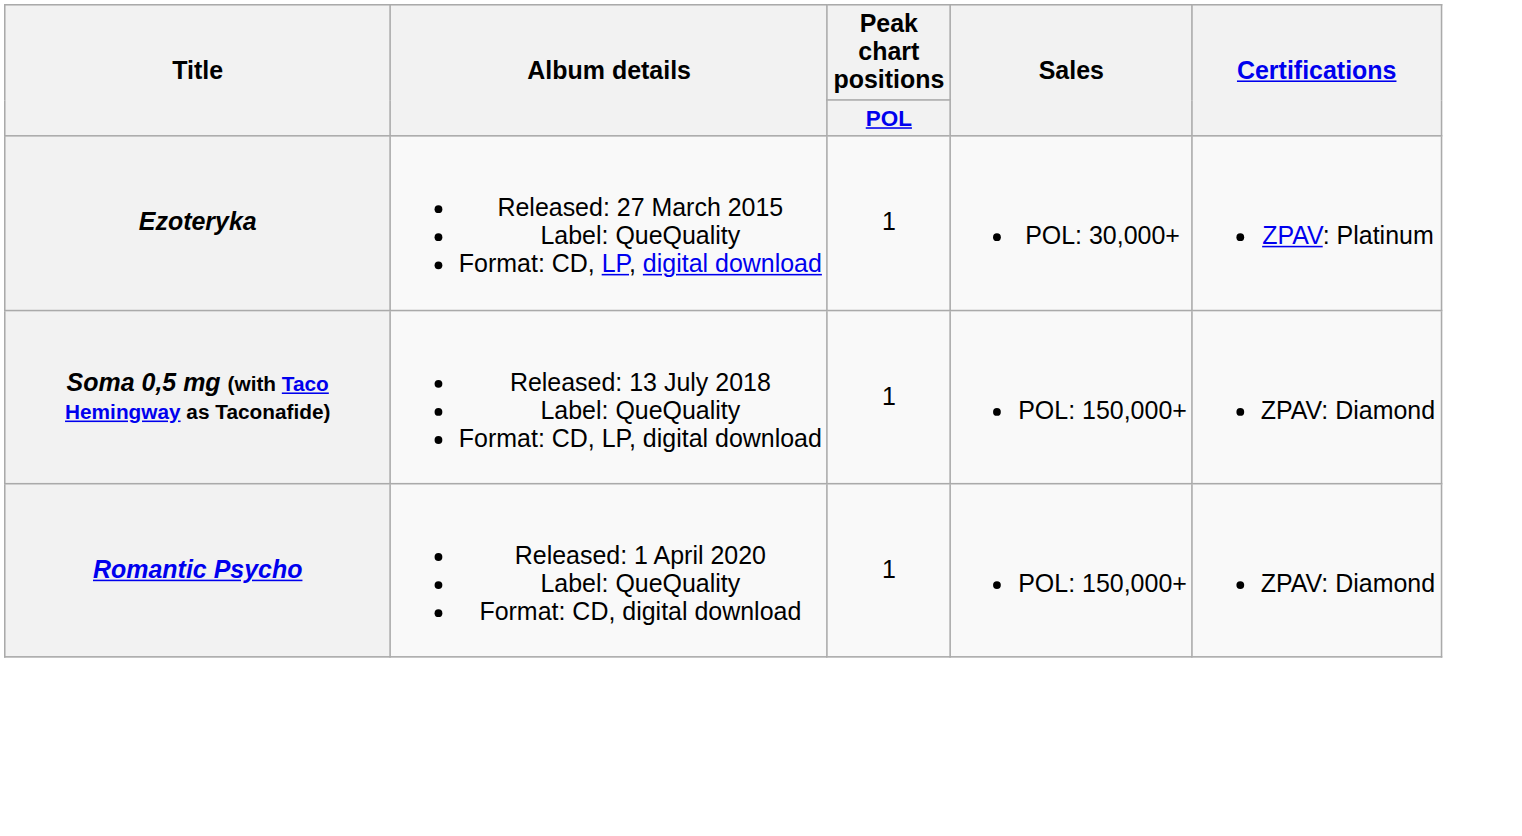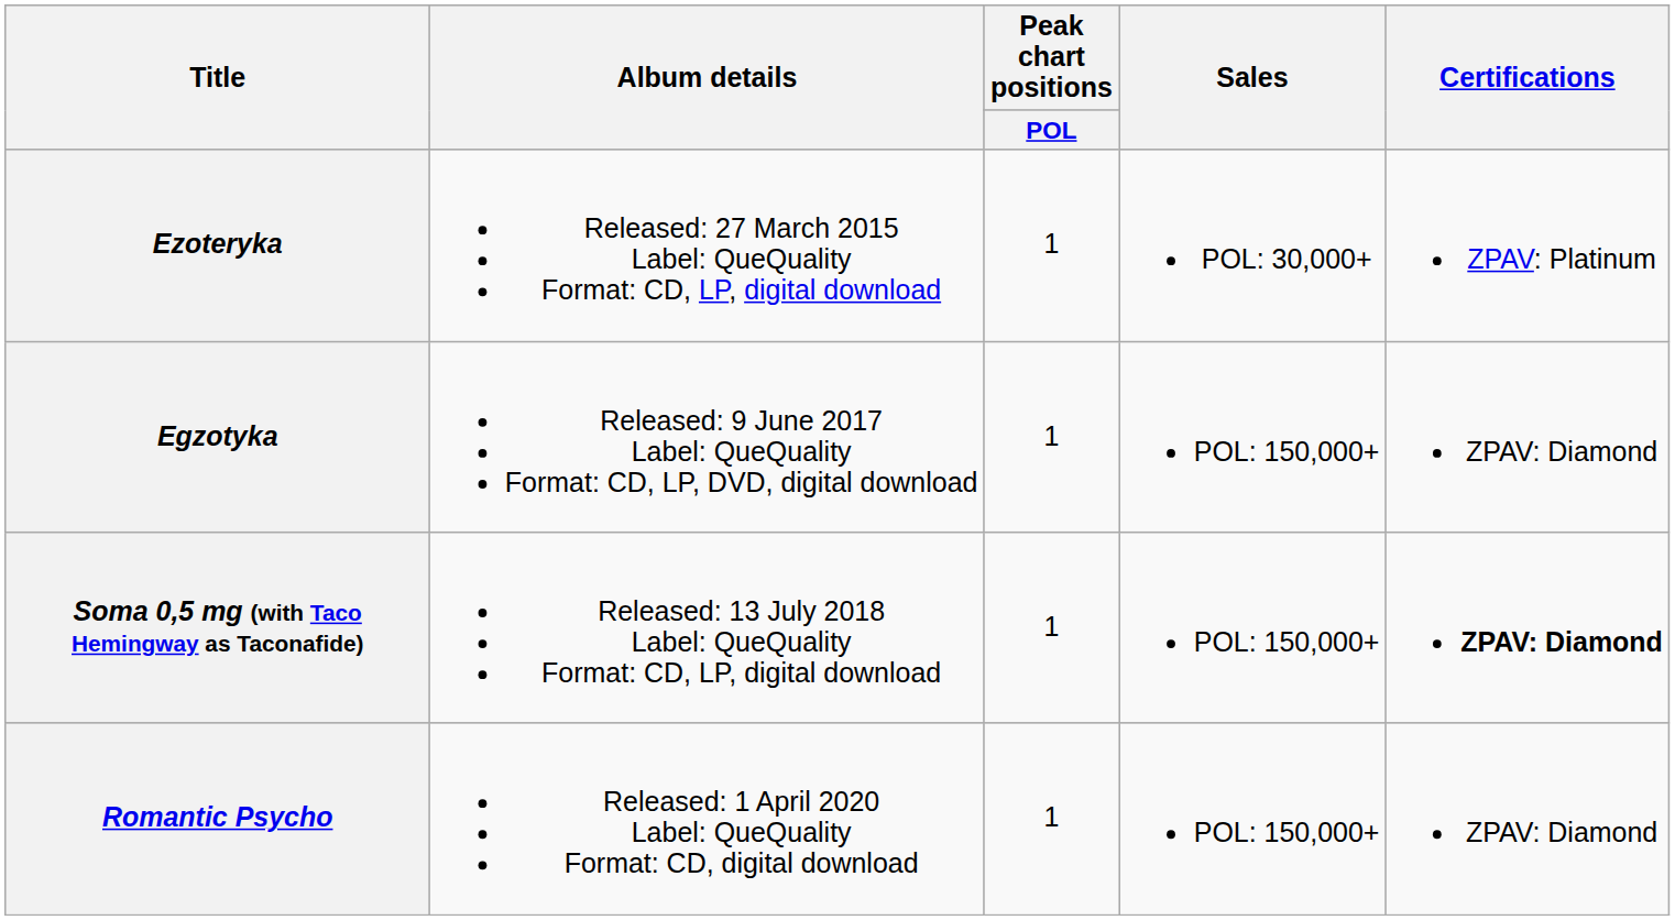+ row: Egzotyka | Released: 9 June 2017 Label: QueQuality Format: CD, LP, DVD, digital download | 1 | POL: 150,000+ | ZPAV: Diamond
Soma 0,5 mg (with Taco Hemingway as Taconafide) | Certifications: normal -> bold
